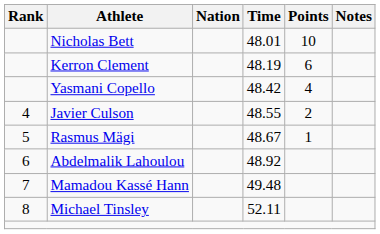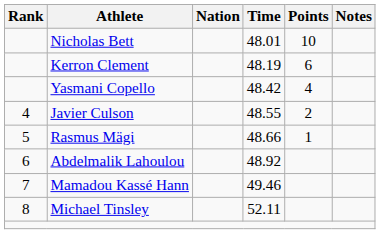Rasmus Mägi | Time: 48.67 -> 48.66
Mamadou Kassé Hann | Time: 49.48 -> 49.46
